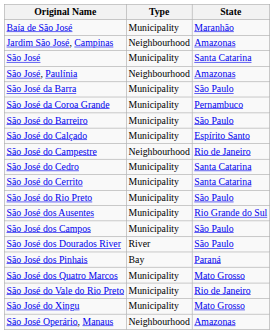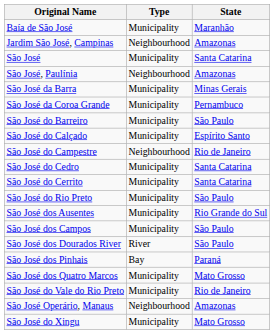São José da Barra | State: São Paulo -> Minas Gerais
rows swapped: São José do Xingu <-> São José Operário, Manaus
